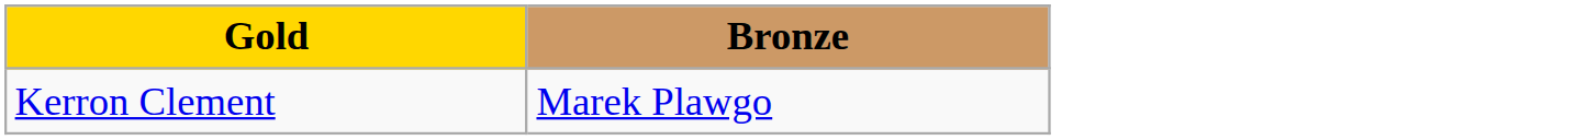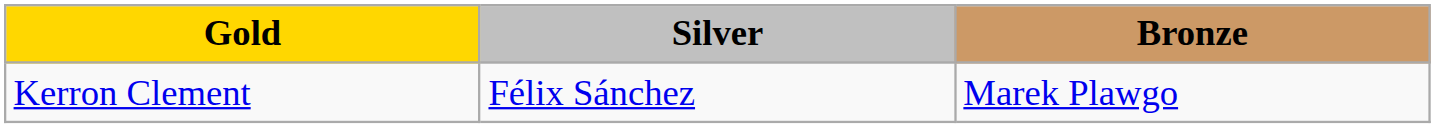+ column: Silver | Félix Sánchez
